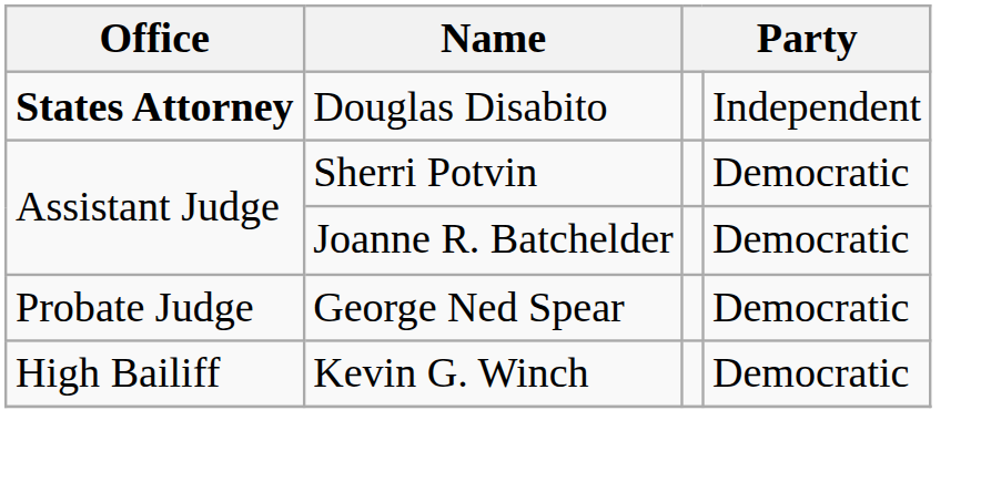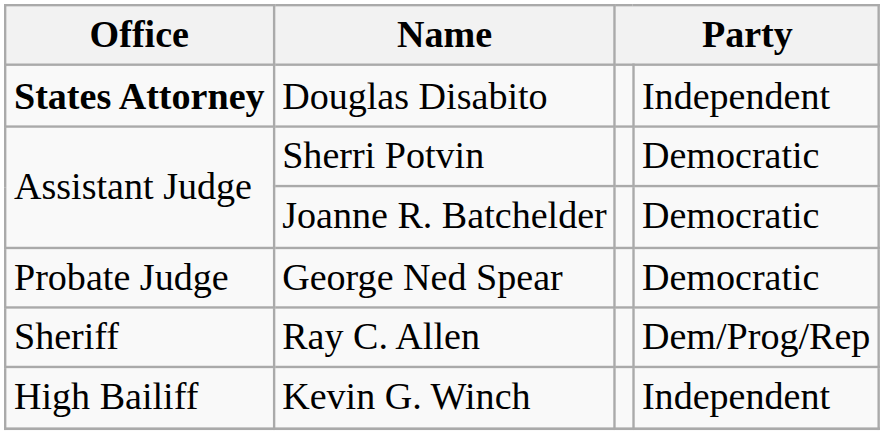+ row: Sheriff | Ray C. Allen | Dem/Prog/Rep
Kevin G. Winch | column 4: Democratic -> Independent
